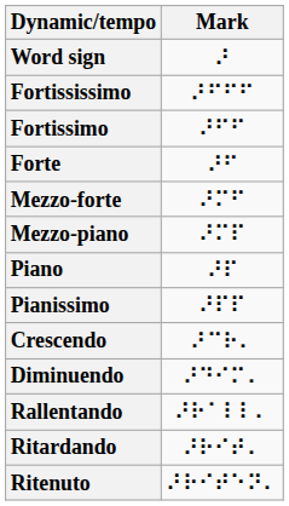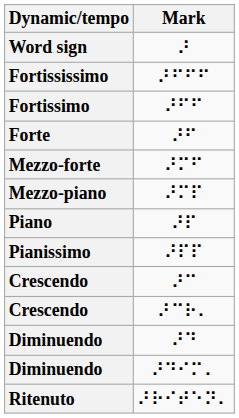+ row: Crescendo | ⠜⠉
+ row: Diminuendo | ⠜⠙
- row: Rallentando | ⠜⠗⠁⠇⠇⠄
- row: Ritardando | ⠜⠗⠊⠞⠄
